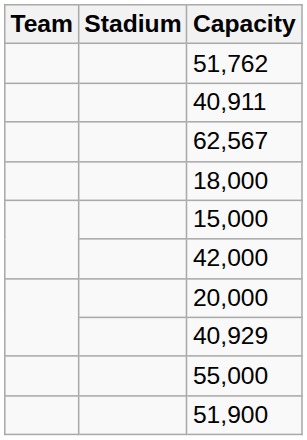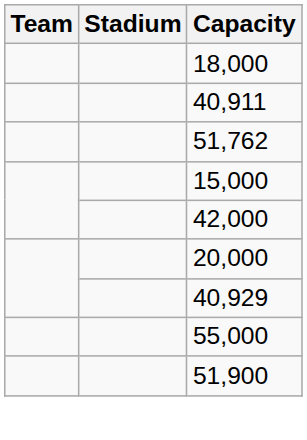rows swapped: 51,762 <-> 18,000
- row: 62,567
